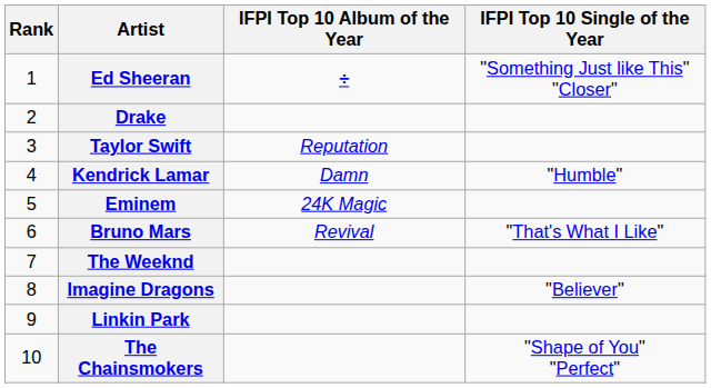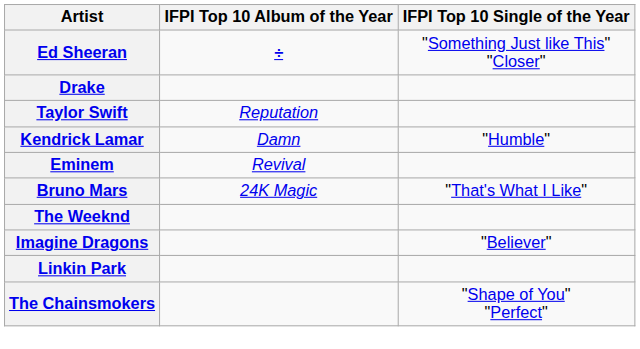- column: Rank | 1 | 2 | 3 | 4 | 5 | 6 | 7 | 8 | 9 | 10
Eminem | IFPI Top 10 Album of the Year: 24K Magic -> Revival
Bruno Mars | IFPI Top 10 Album of the Year: Revival -> 24K Magic
